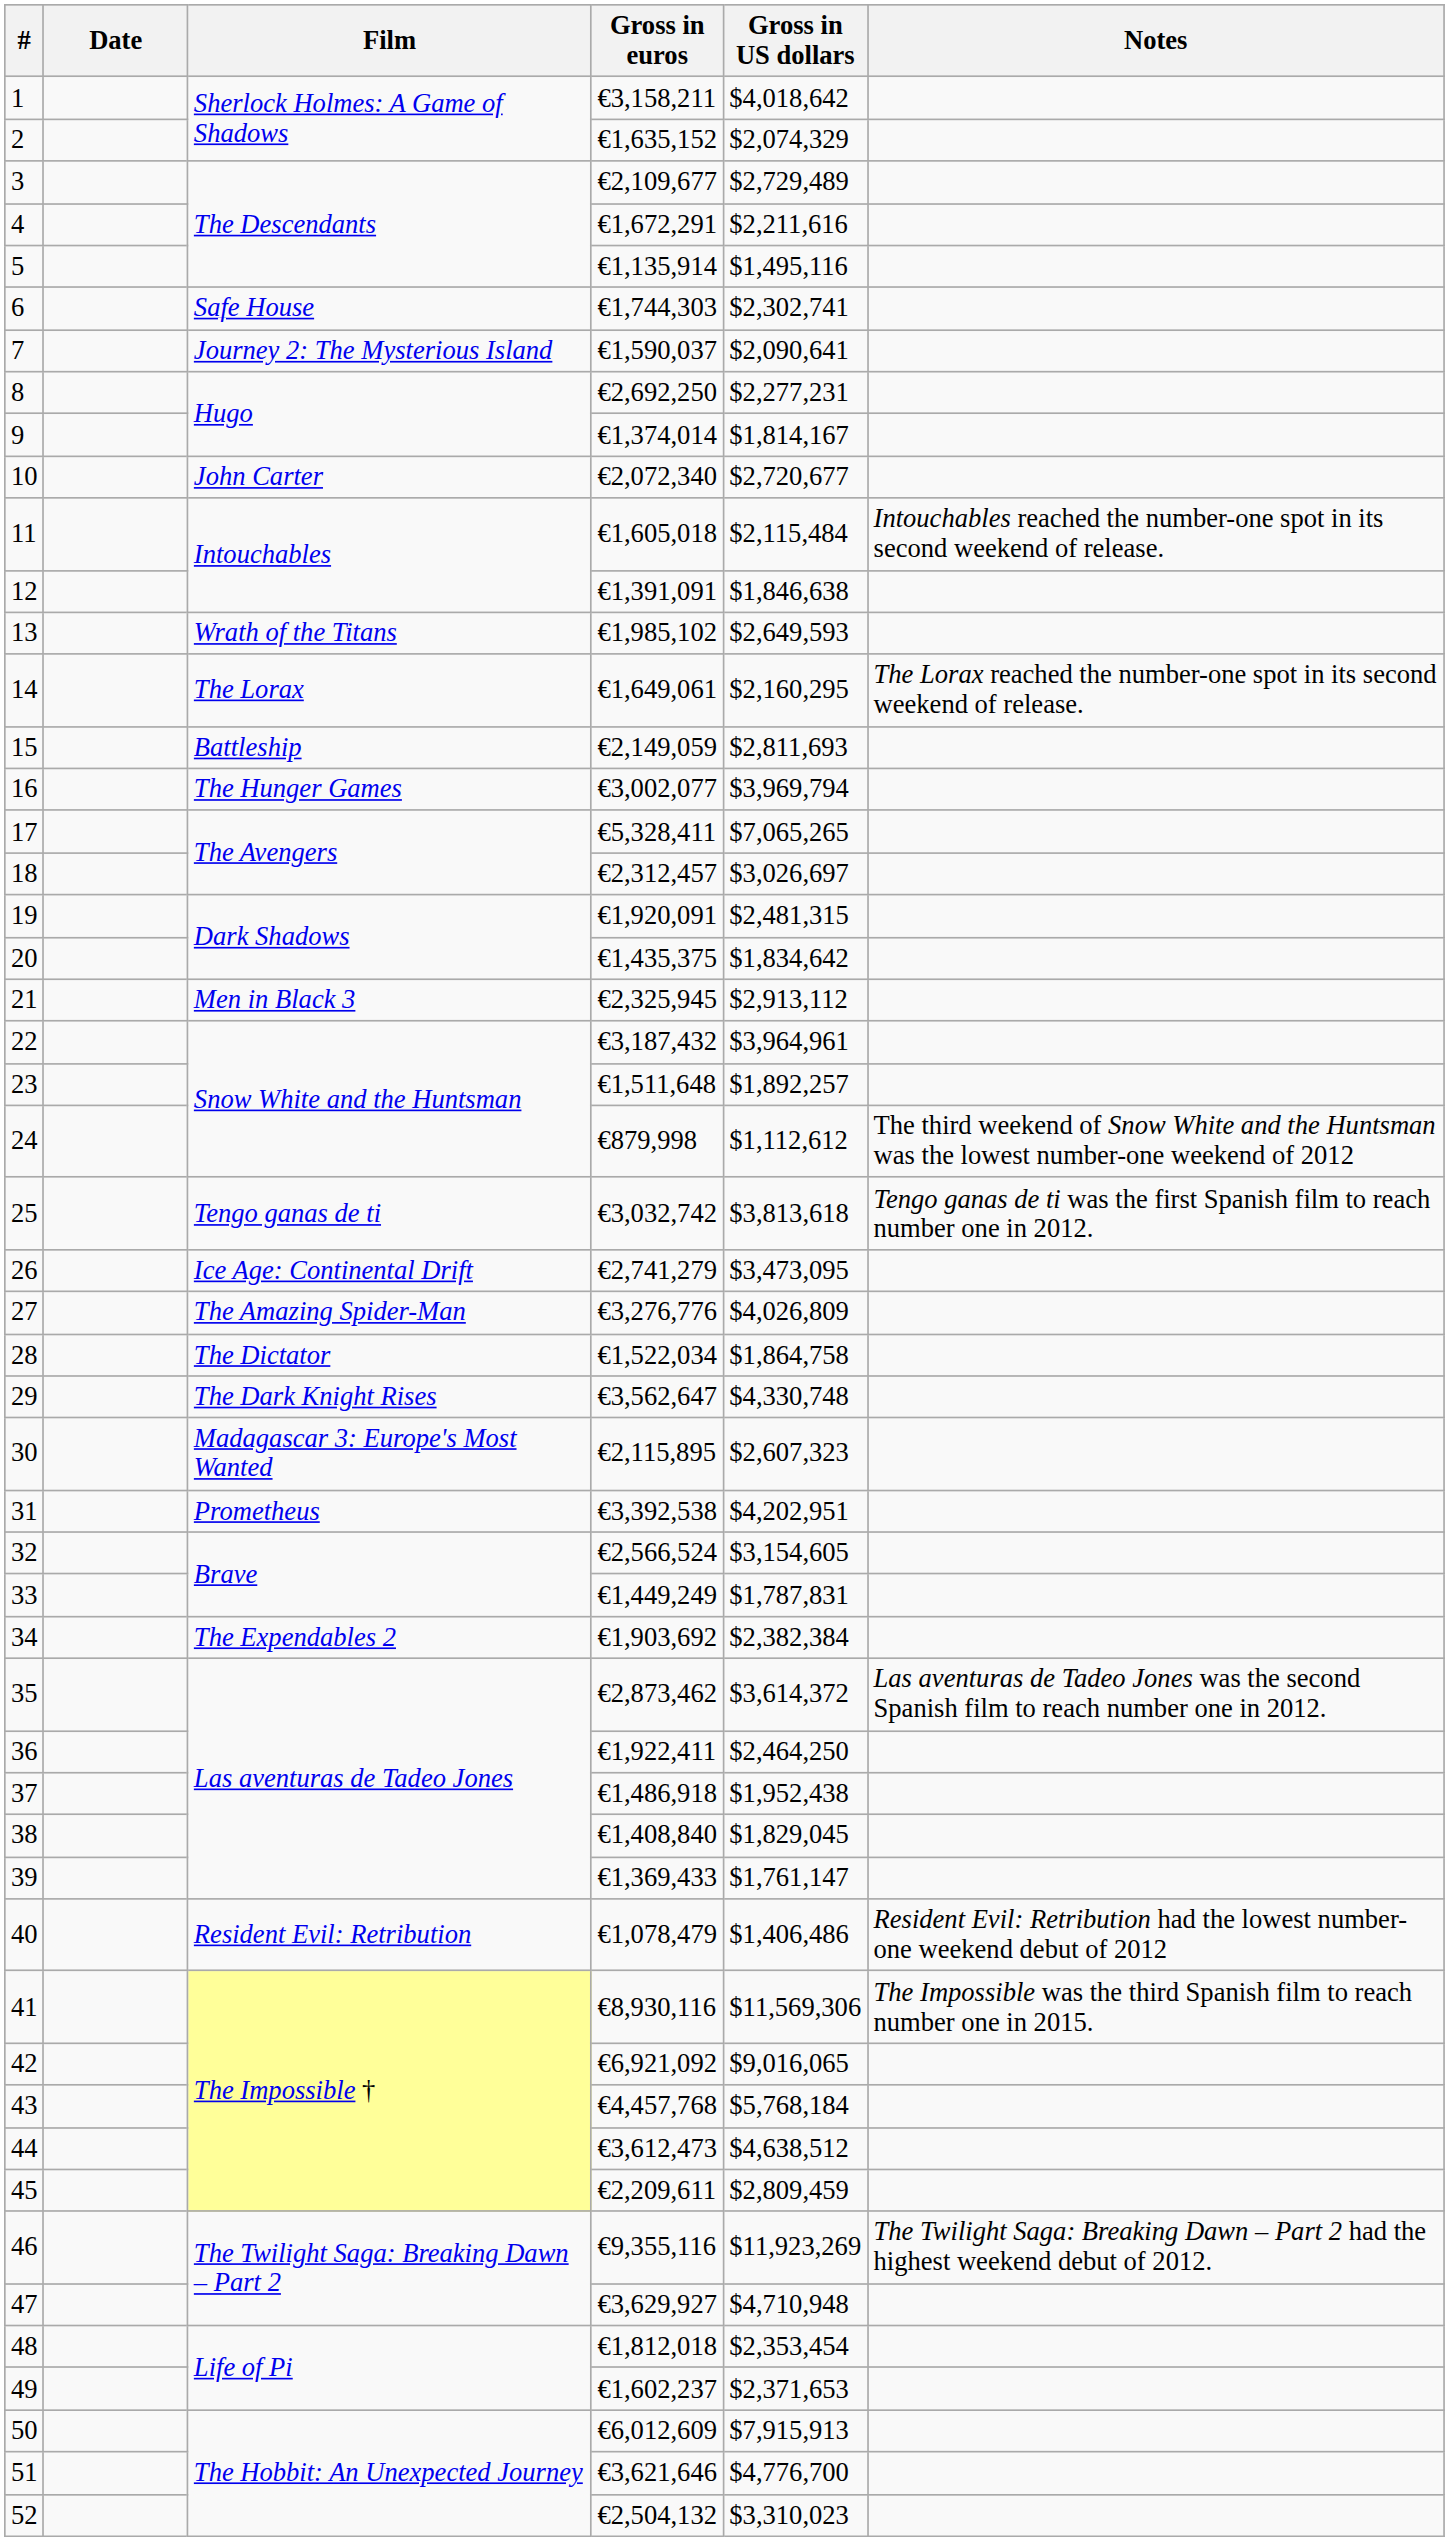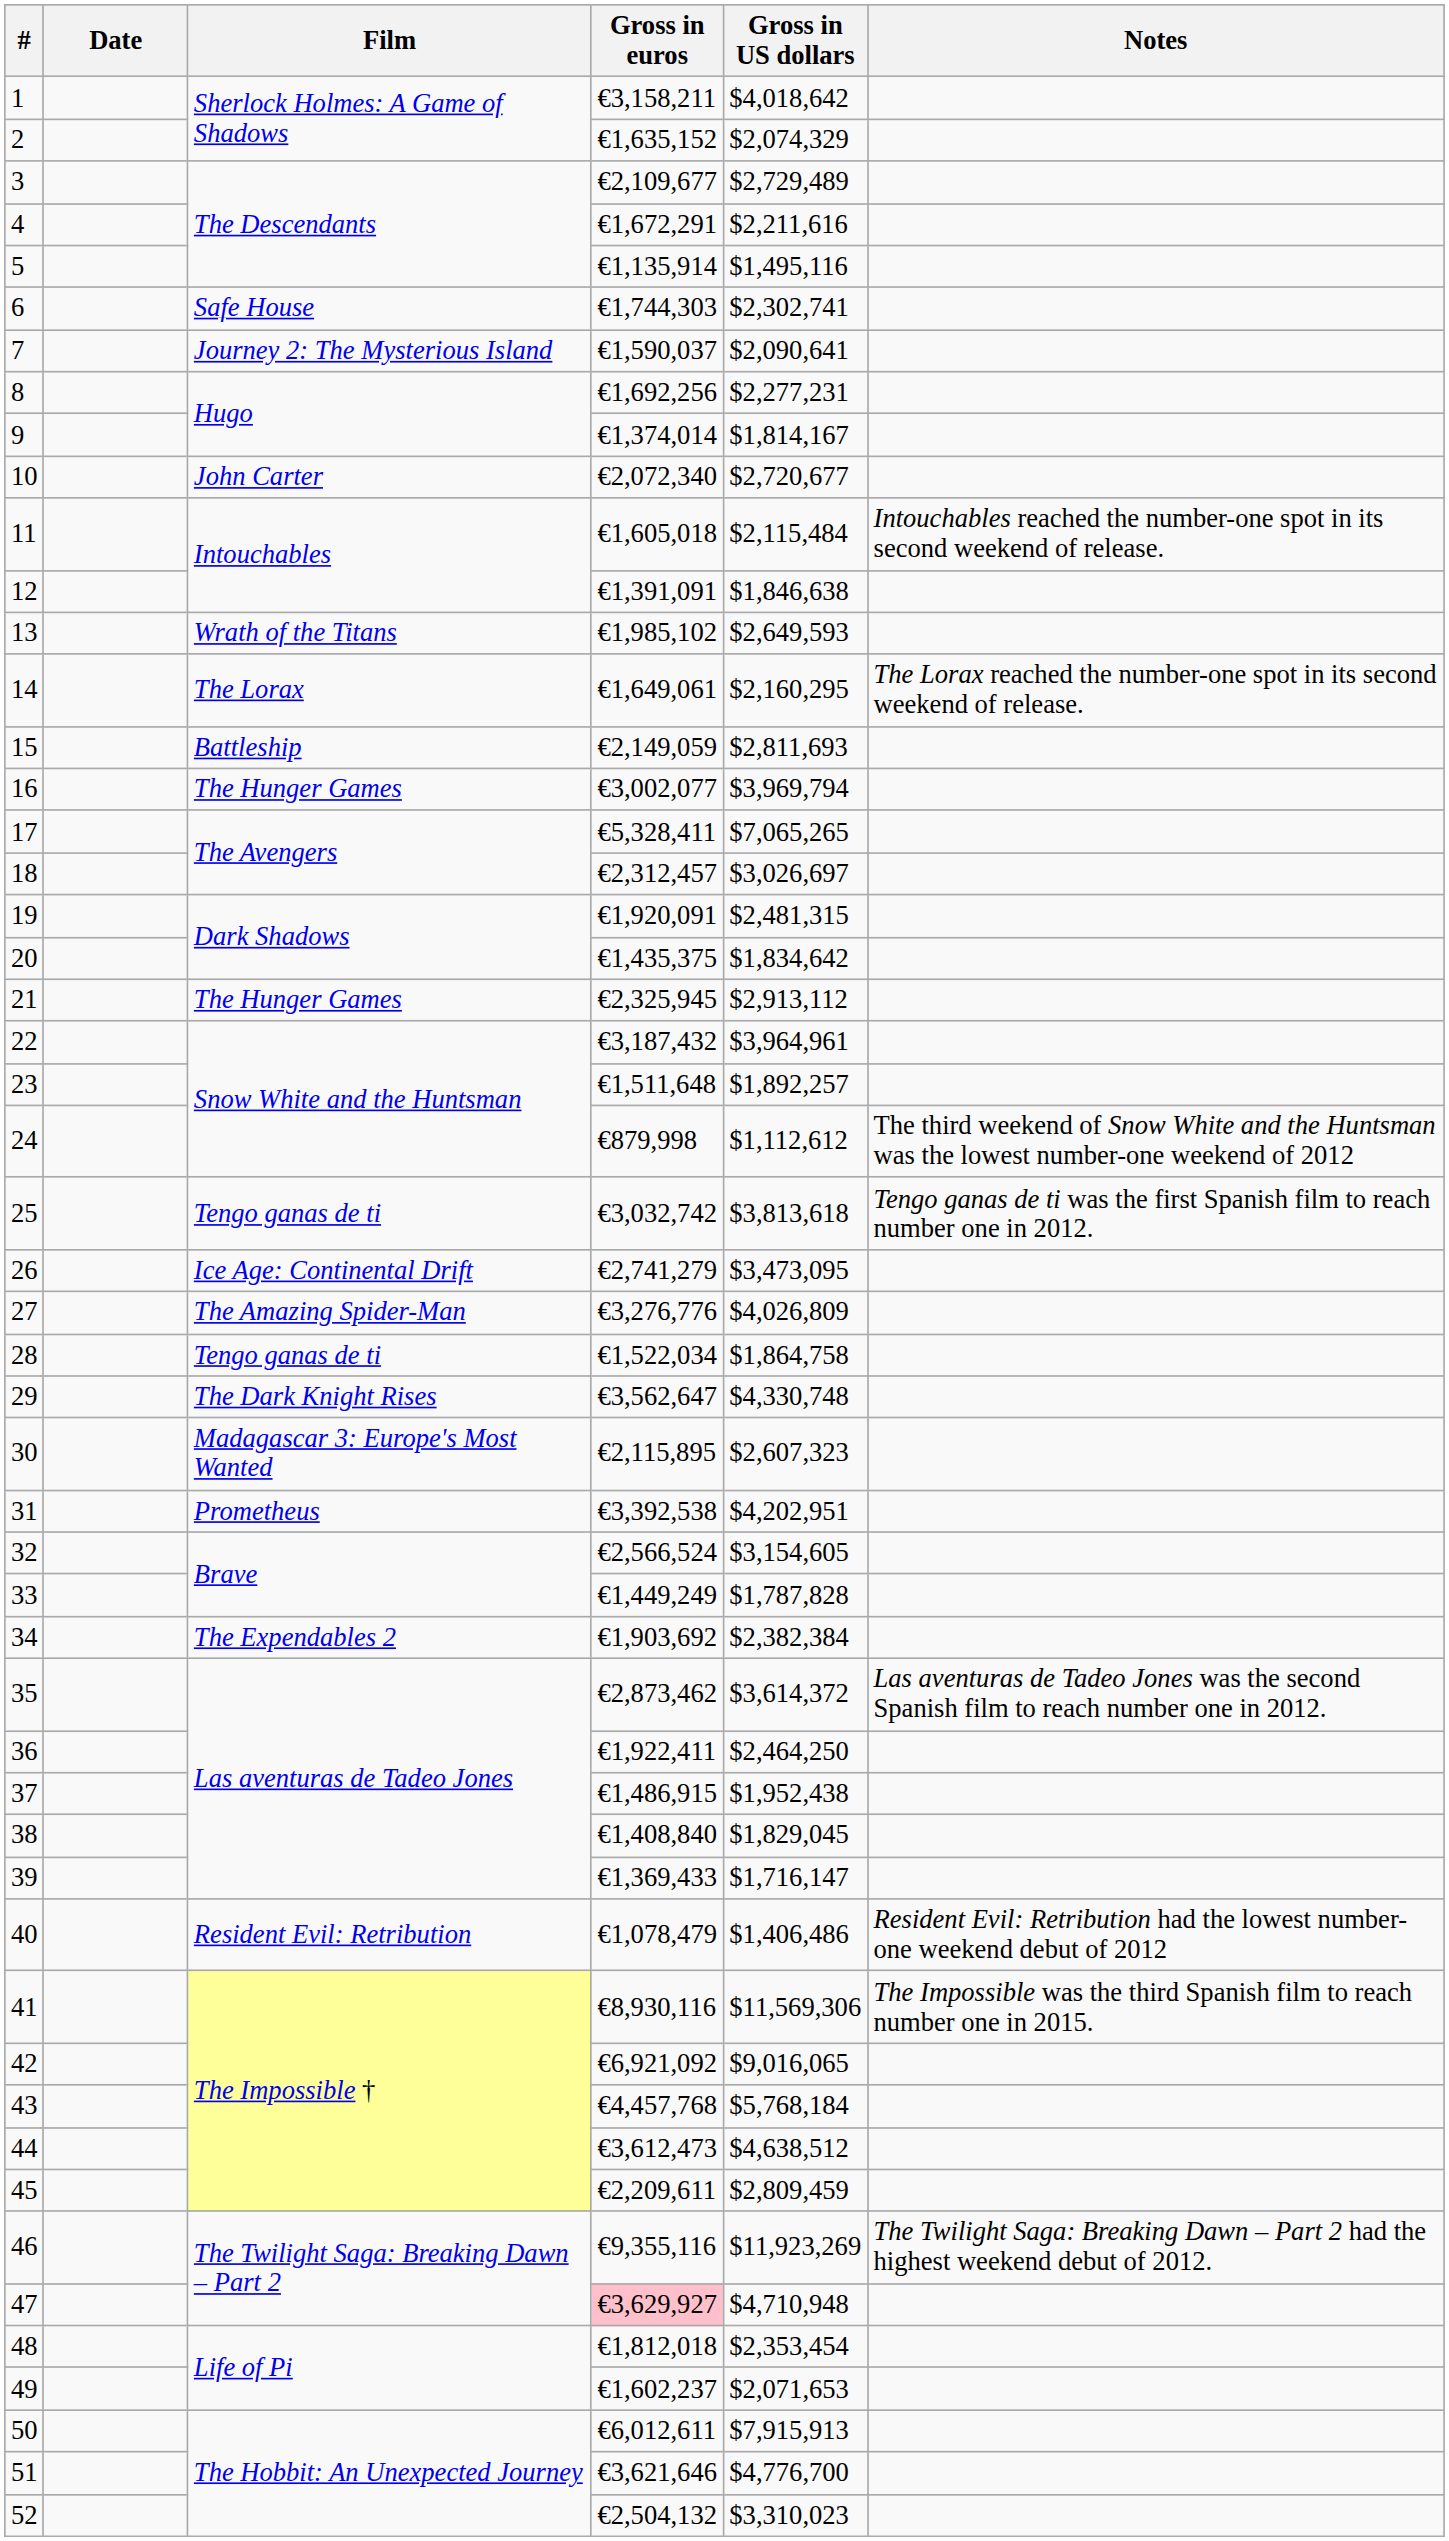8 | Gross in euros: €2,692,250 -> €1,692,256
21 | Film: Men in Black 3 -> The Hunger Games
28 | Film: The Dictator -> Tengo ganas de ti
33 | Gross in US dollars: $1,787,831 -> $1,787,828
37 | Gross in euros: €1,486,918 -> €1,486,915
39 | Gross in US dollars: $1,761,147 -> $1,716,147
47 | Gross in euros: no background -> pink background
49 | Gross in US dollars: $2,371,653 -> $2,071,653
50 | Gross in euros: €6,012,609 -> €6,012,611
